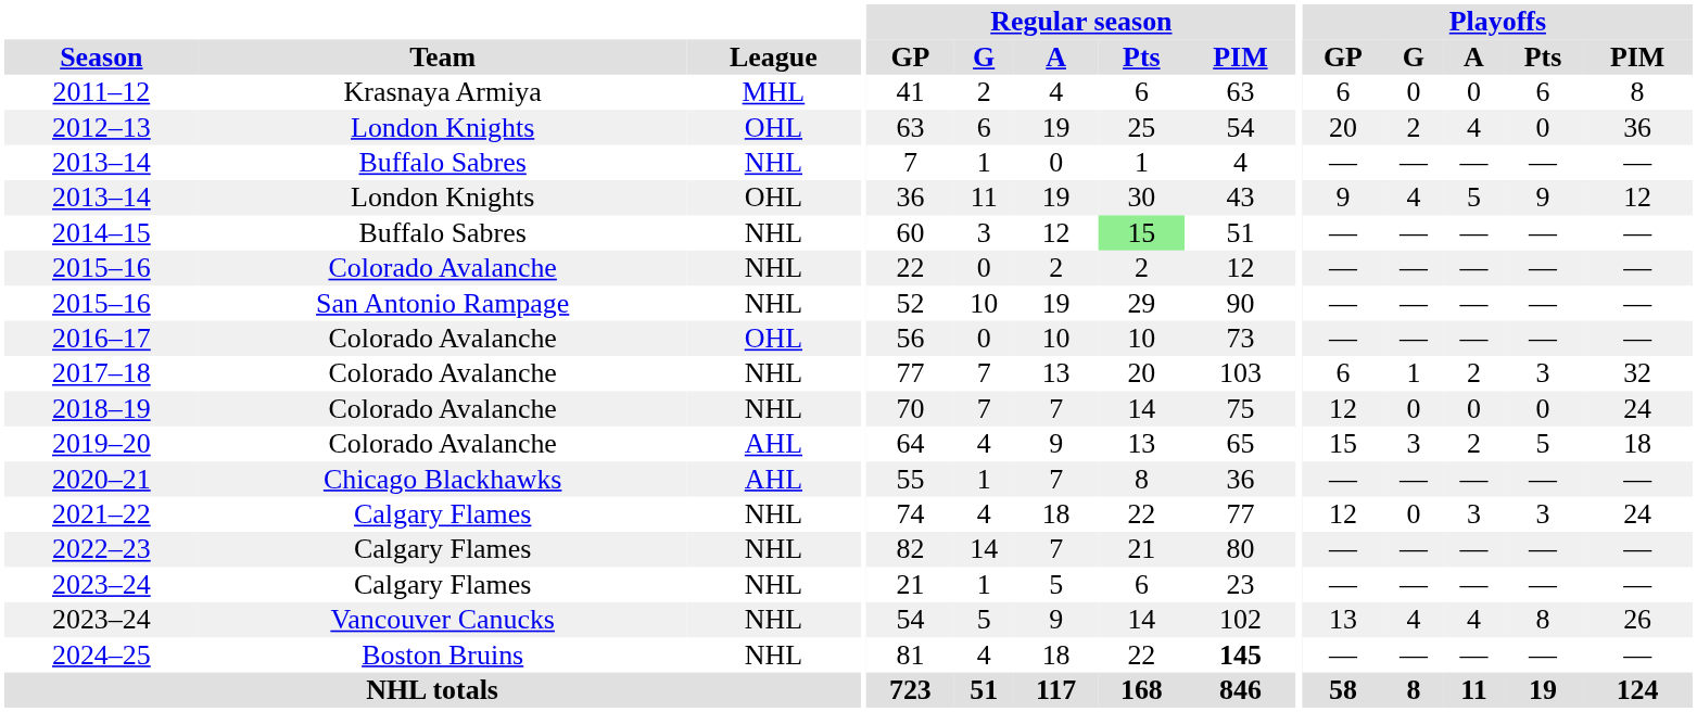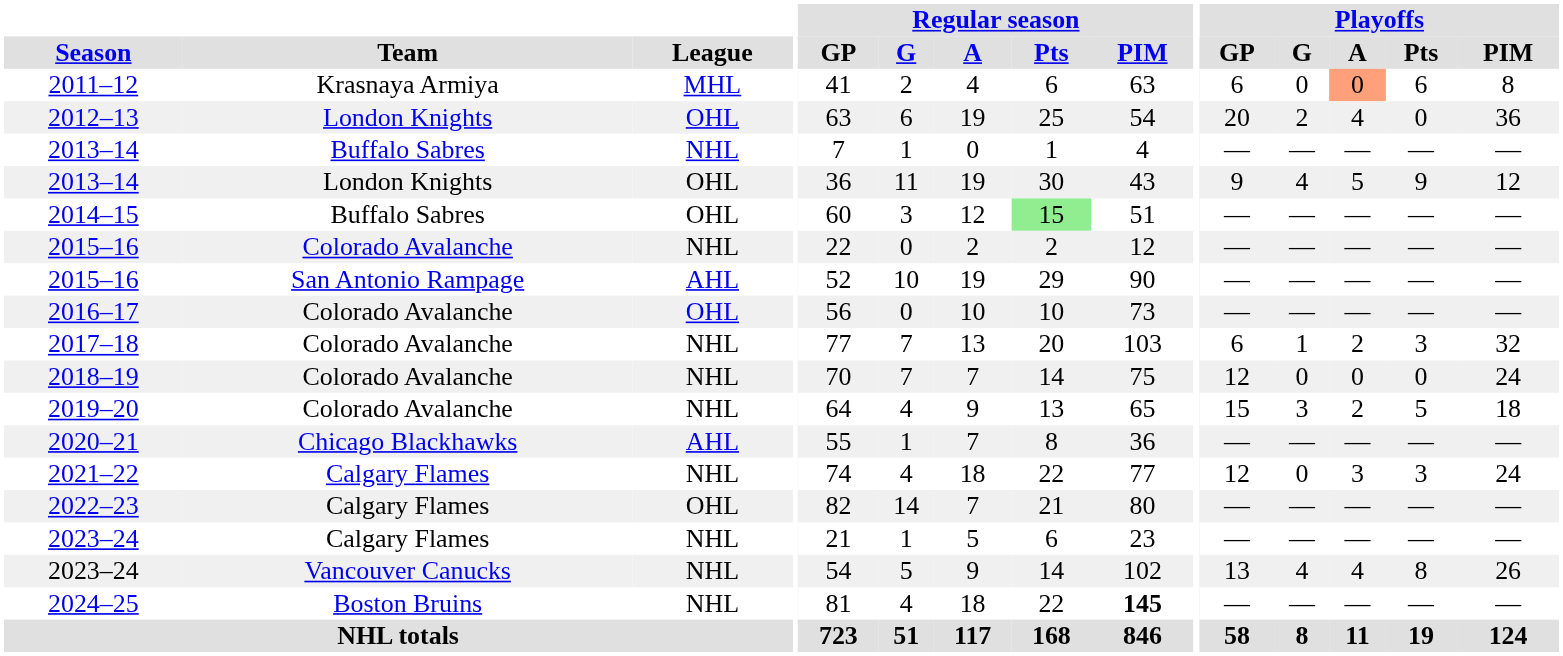2011–12 | Playoffs / A: no background -> lightsalmon background
2014–15 | League: NHL -> OHL
2015–16 / San Antonio Rampage | League: NHL -> AHL
2019–20 | League: AHL -> NHL
2022–23 | League: NHL -> OHL
